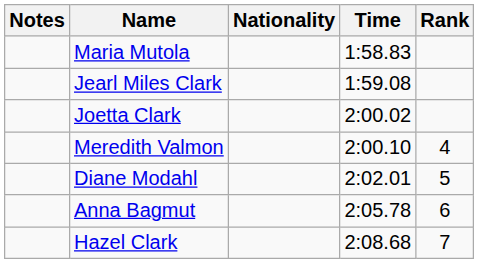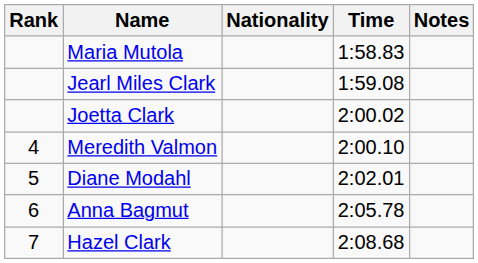columns swapped: Rank <-> Notes
